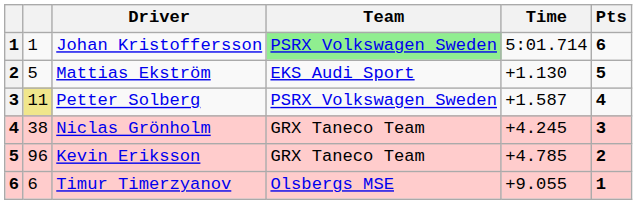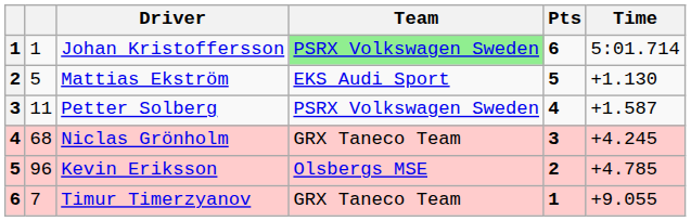columns swapped: Time <-> Pts
Petter Solberg | column 2: khaki background -> no background
Niclas Grönholm | column 2: 38 -> 68
Kevin Eriksson | Team: GRX Taneco Team -> Olsbergs MSE
Timur Timerzyanov | column 2: 6 -> 7
Timur Timerzyanov | Team: Olsbergs MSE -> GRX Taneco Team
